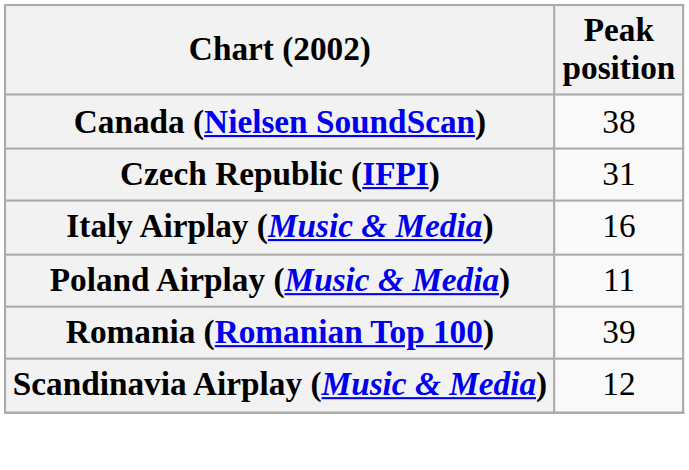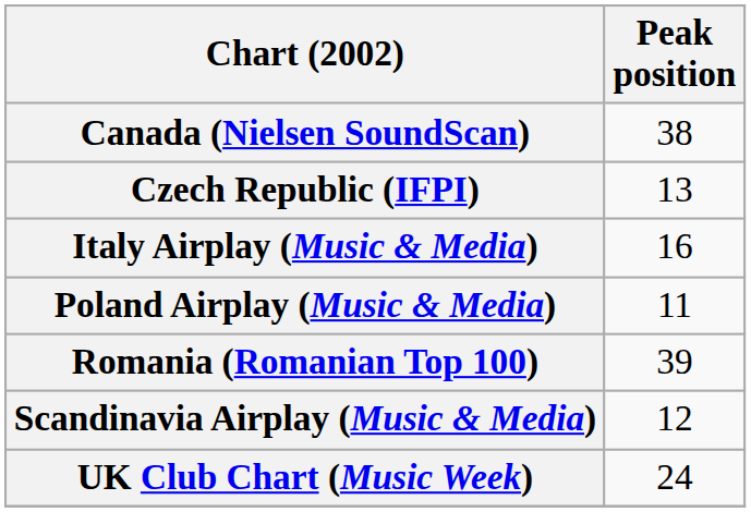Czech Republic (IFPI) | Peak position: 31 -> 13
+ row: UK Club Chart (Music Week) | 24
